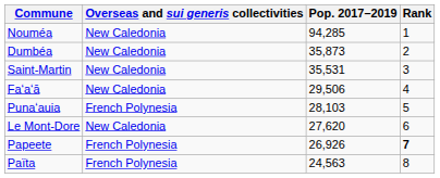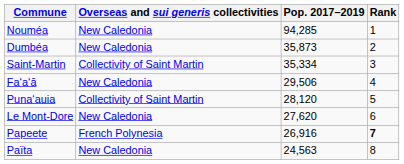Saint-Martin | Overseas and sui generis collectivities: New Caledonia -> Collectivity of Saint Martin
Saint-Martin | Pop. 2017–2019: 35,531 -> 35,334
Punaʻauia | Overseas and sui generis collectivities: French Polynesia -> Collectivity of Saint Martin
Punaʻauia | Pop. 2017–2019: 28,103 -> 28,120
Papeete | Pop. 2017–2019: 26,926 -> 26,916
Païta | Overseas and sui generis collectivities: French Polynesia -> New Caledonia
